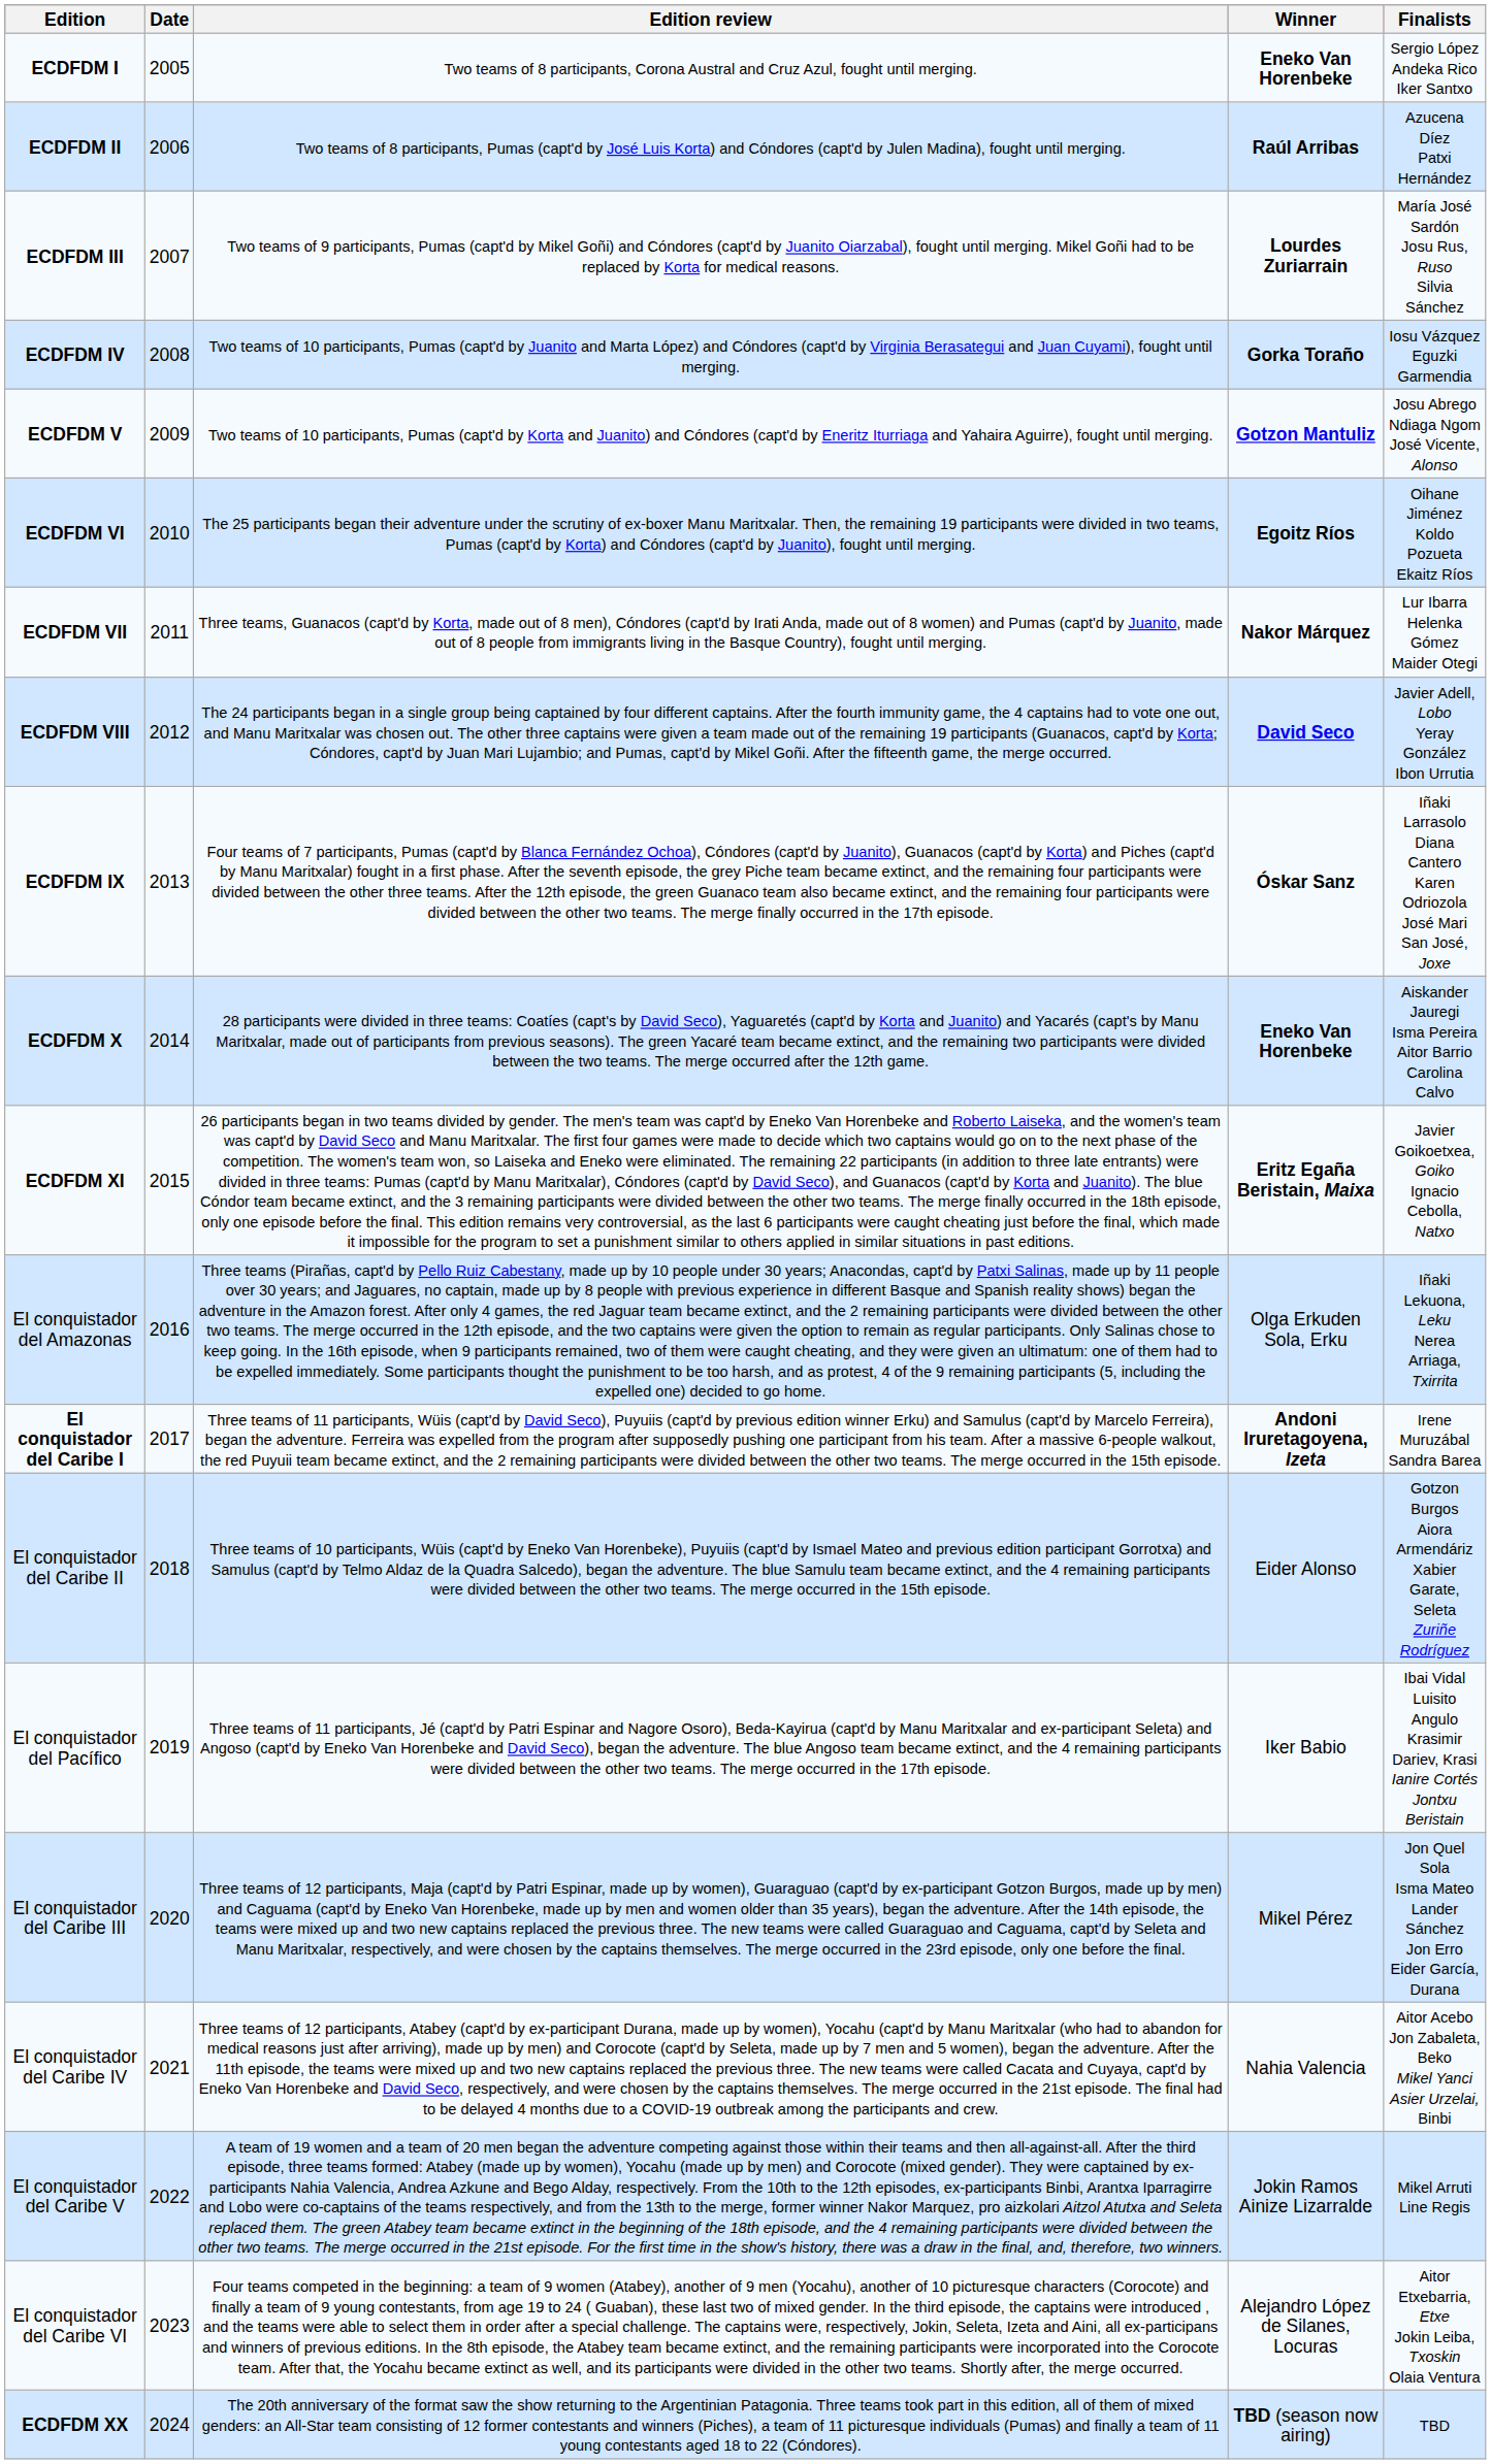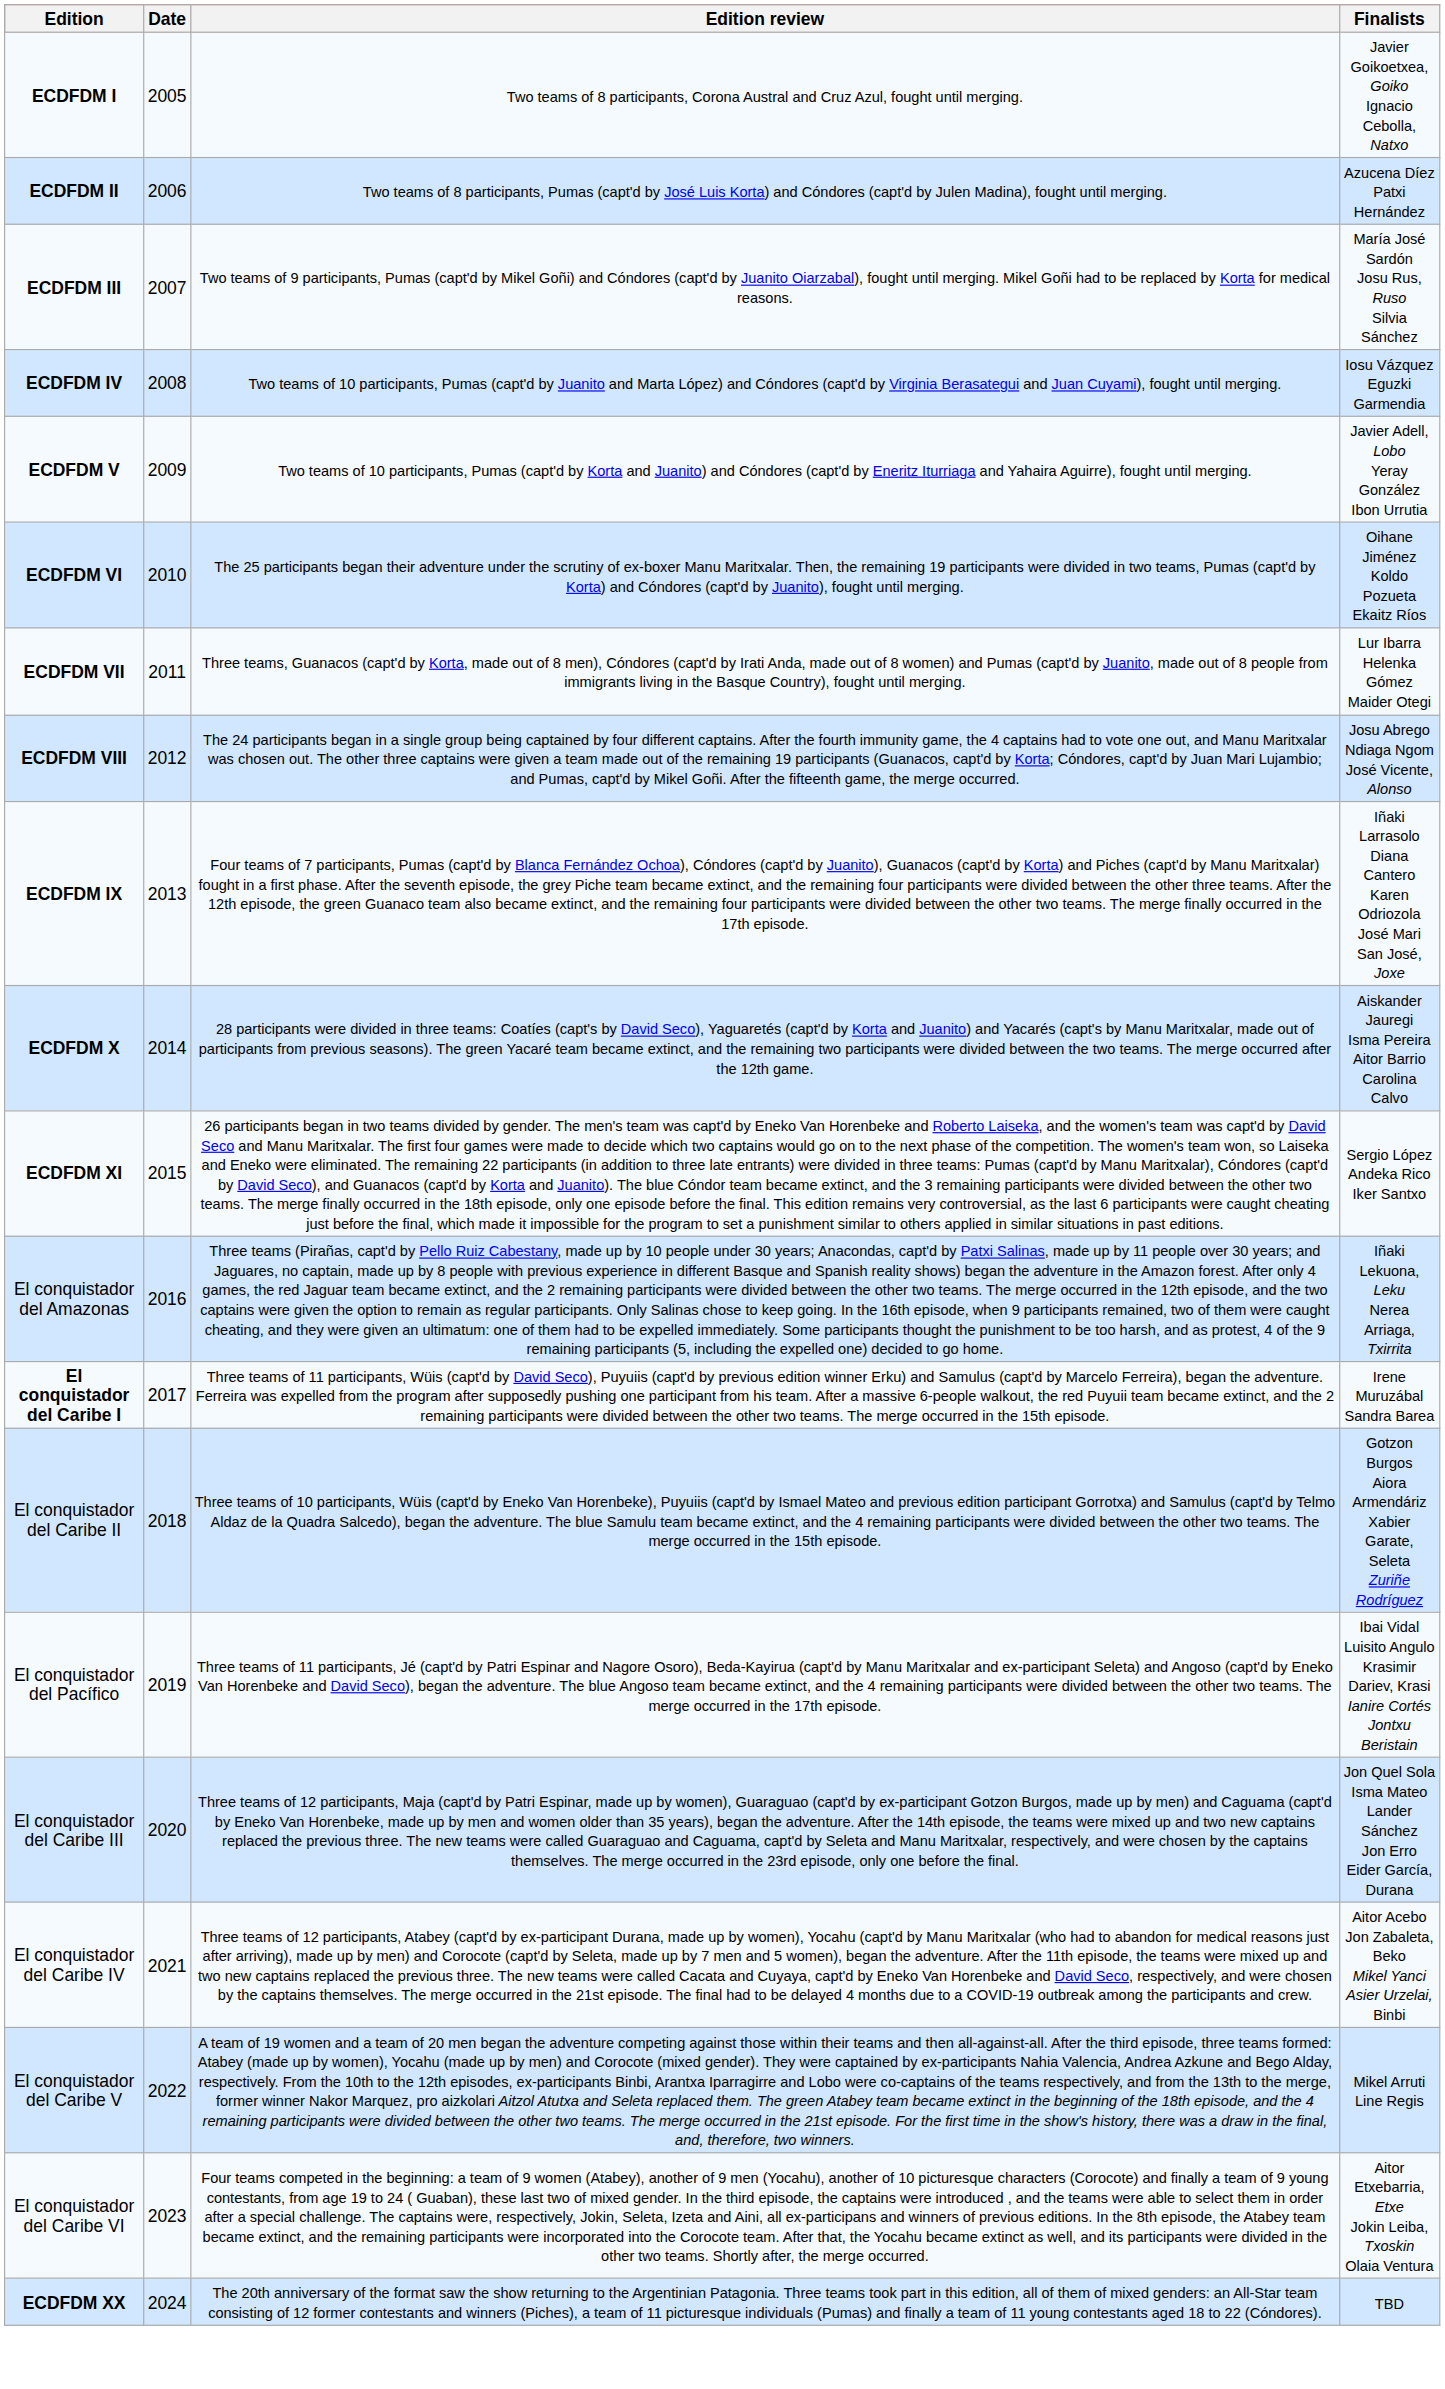- column: Winner | Eneko Van Horenbeke | Raúl Arribas | Lourdes Zuriarrain | Gorka Toraño | Gotzon Mantuliz | Egoitz Ríos | Nakor Márquez | David Seco | Óskar Sanz | Eneko Van Horenbeke | Eritz Egaña Beristain, Maixa | Olga Erkuden Sola, Erku | Andoni Iruretagoyena, Izeta | Eider Alonso | Iker Babio | Mikel Pérez | Nahia Valencia | Jokin Ramos Ainize Lizarralde | Alejandro López de Silanes, Locuras | TBD (season now airing)
ECDFDM I | Finalists: Sergio López Andeka Rico Iker Santxo -> Javier Goikoetxea, Goiko Ignacio Cebolla, Natxo
ECDFDM V | Finalists: Josu Abrego Ndiaga Ngom José Vicente, Alonso -> Javier Adell, Lobo Yeray González Ibon Urrutia
ECDFDM VIII | Finalists: Javier Adell, Lobo Yeray González Ibon Urrutia -> Josu Abrego Ndiaga Ngom José Vicente, Alonso
ECDFDM XI | Finalists: Javier Goikoetxea, Goiko Ignacio Cebolla, Natxo -> Sergio López Andeka Rico Iker Santxo
